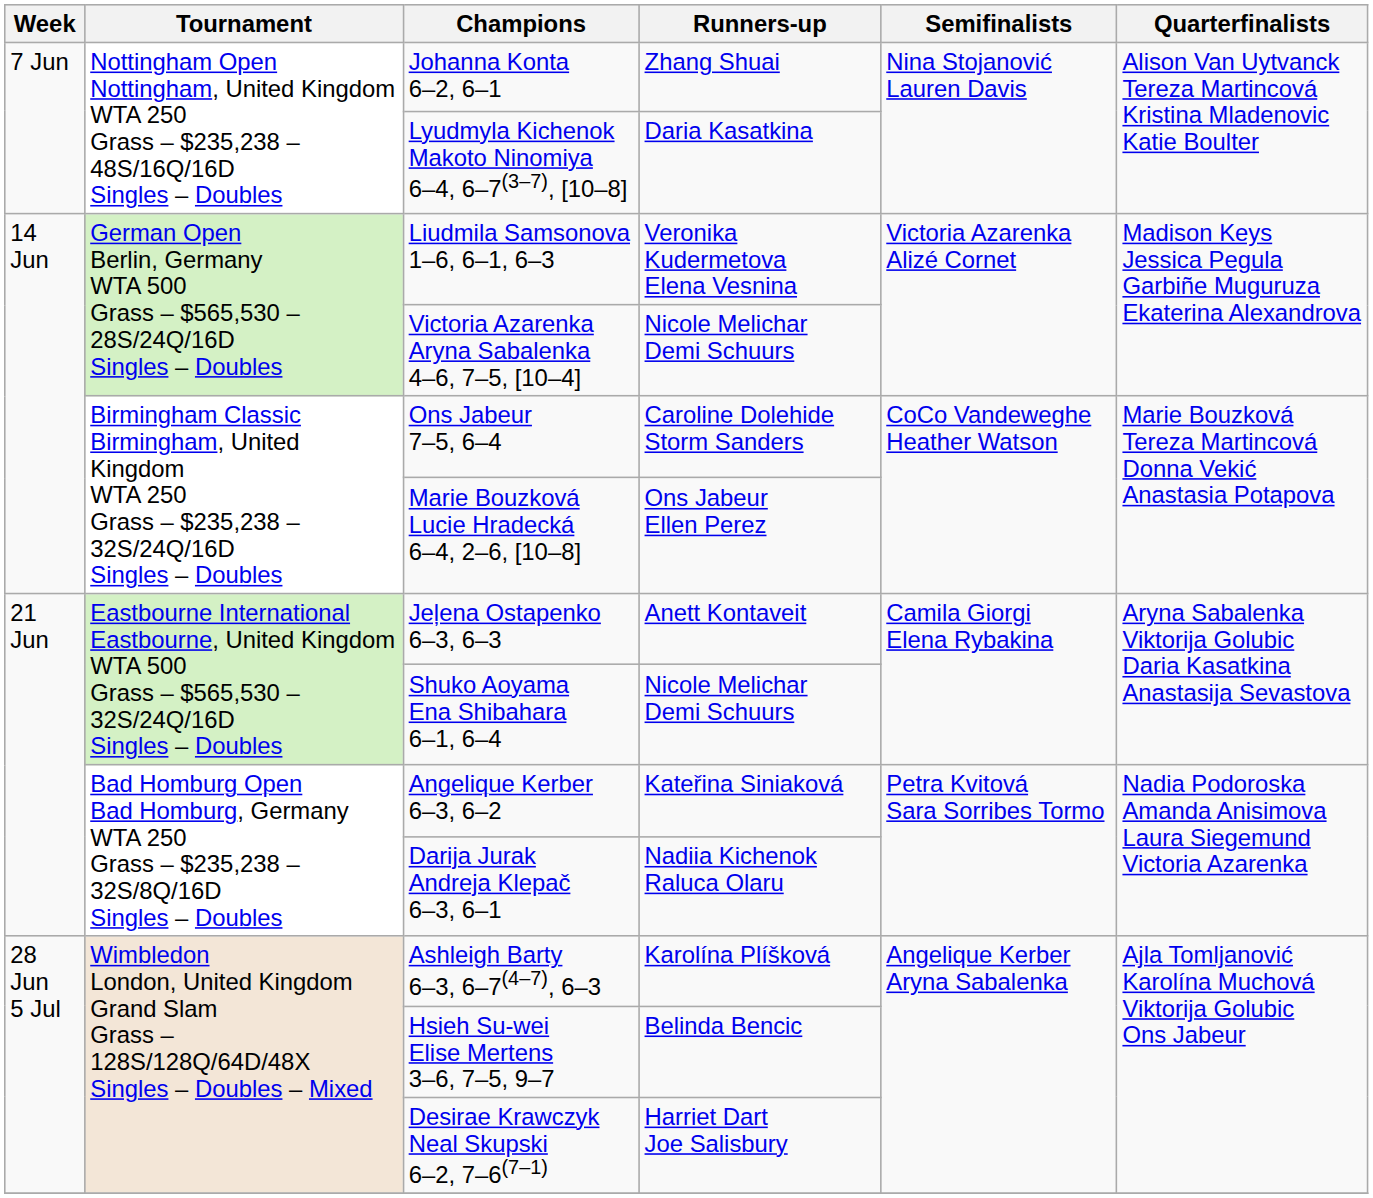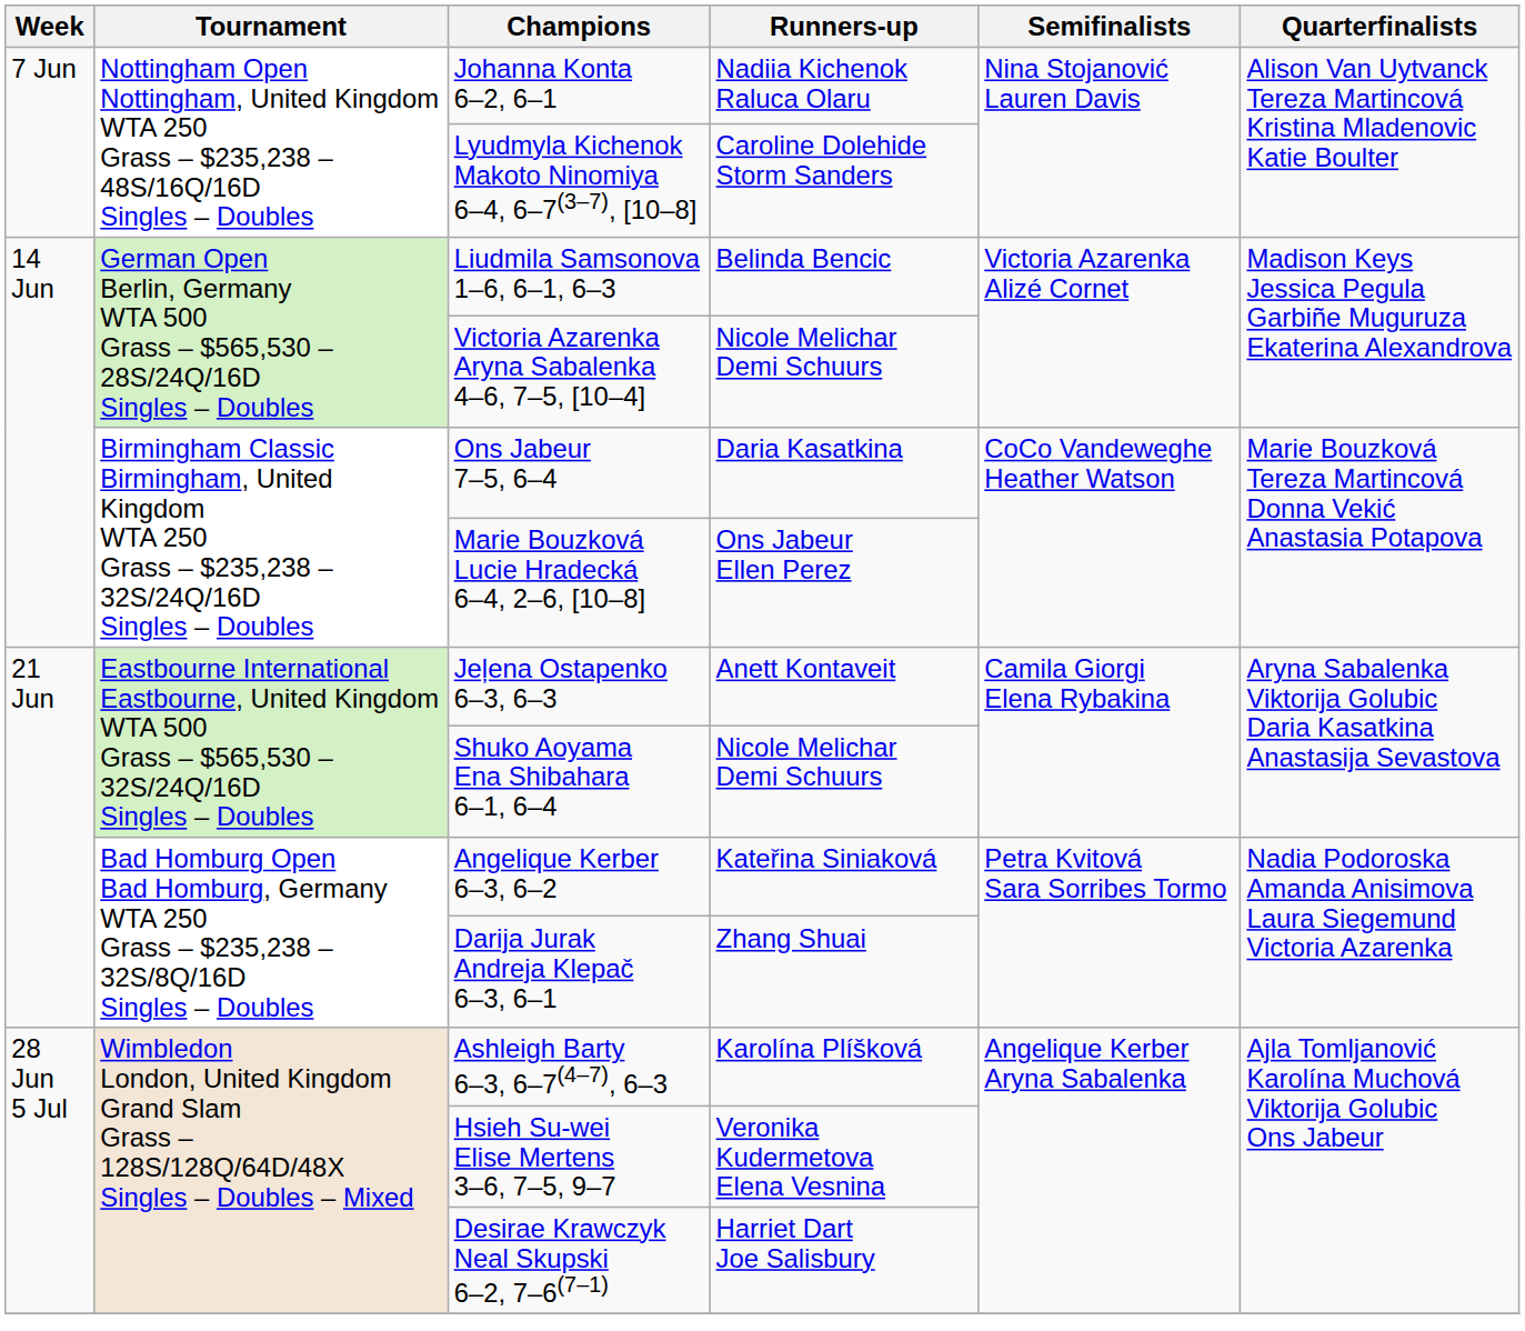Johanna Konta 6–2, 6–1 | Runners-up: Zhang Shuai -> Nadiia Kichenok Raluca Olaru
Lyudmyla Kichenok Makoto Ninomiya 6–4, 6–7(3–7), [10–8] | Runners-up: Daria Kasatkina -> Caroline Dolehide Storm Sanders
Liudmila Samsonova 1–6, 6–1, 6–3 | Runners-up: Veronika Kudermetova Elena Vesnina -> Belinda Bencic
Ons Jabeur 7–5, 6–4 | Runners-up: Caroline Dolehide Storm Sanders -> Daria Kasatkina
Darija Jurak Andreja Klepač 6–3, 6–1 | Runners-up: Nadiia Kichenok Raluca Olaru -> Zhang Shuai
Hsieh Su-wei Elise Mertens 3–6, 7–5, 9–7 | Runners-up: Belinda Bencic -> Veronika Kudermetova Elena Vesnina
